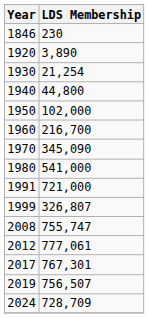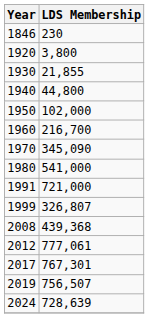1920 | LDS Membership: 3,890 -> 3,800
1930 | LDS Membership: 21,254 -> 21,855
2008 | LDS Membership: 755,747 -> 439,368
2024 | LDS Membership: 728,709 -> 728,639
